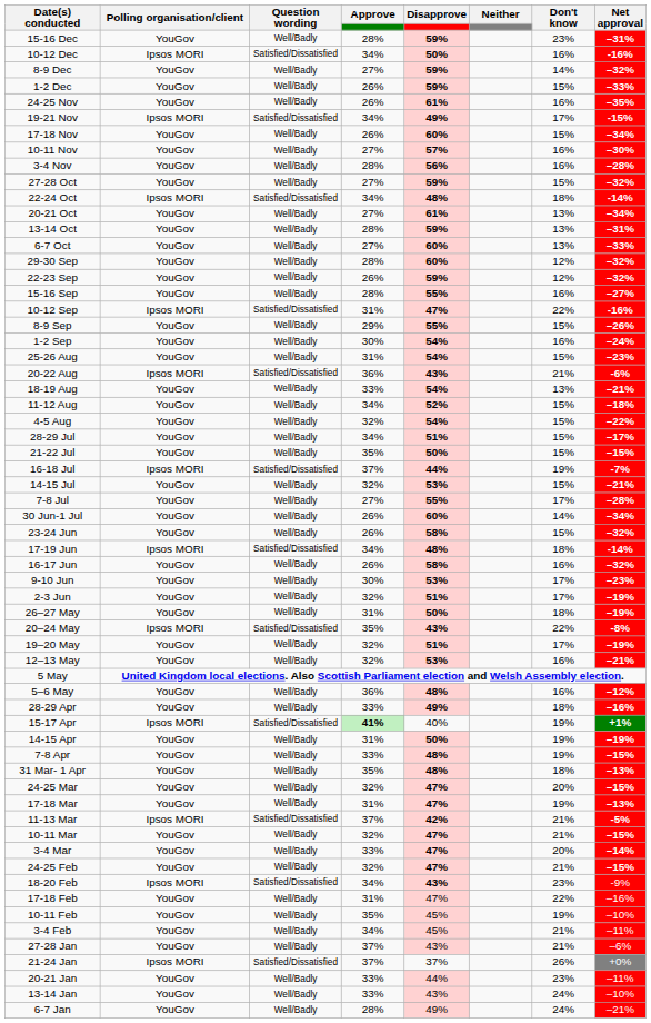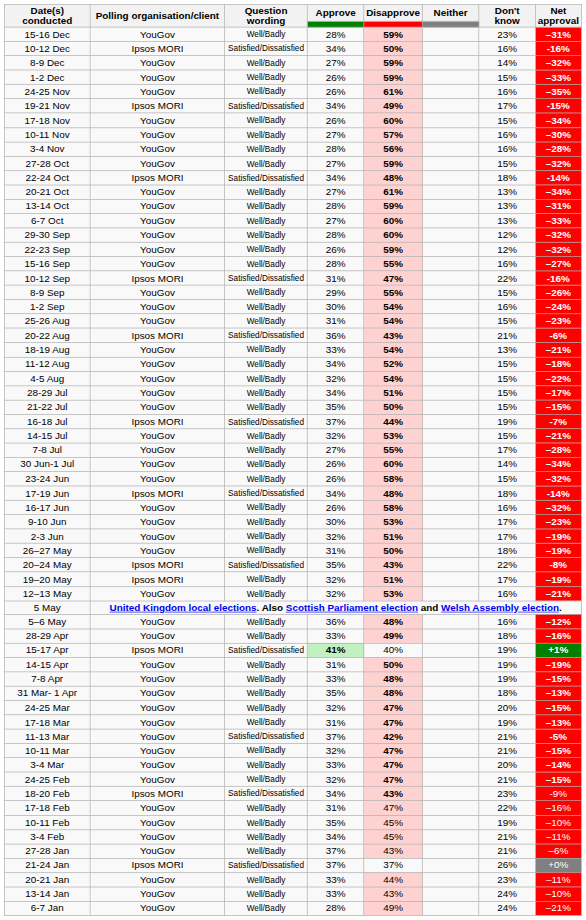19–20 May | Polling organisation/client: YouGov -> Ipsos MORI
11-13 Mar | Polling organisation/client: Ipsos MORI -> YouGov
